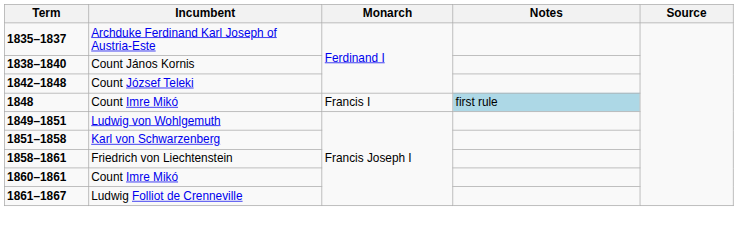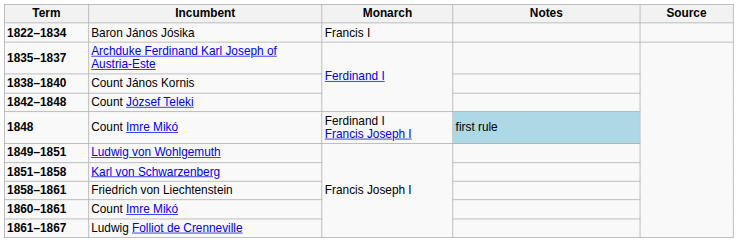+ row: 1822–1834 | Baron János Jósika | Francis I
1848 / Count Imre Mikó | Monarch: Francis I -> Ferdinand I Francis Joseph I
